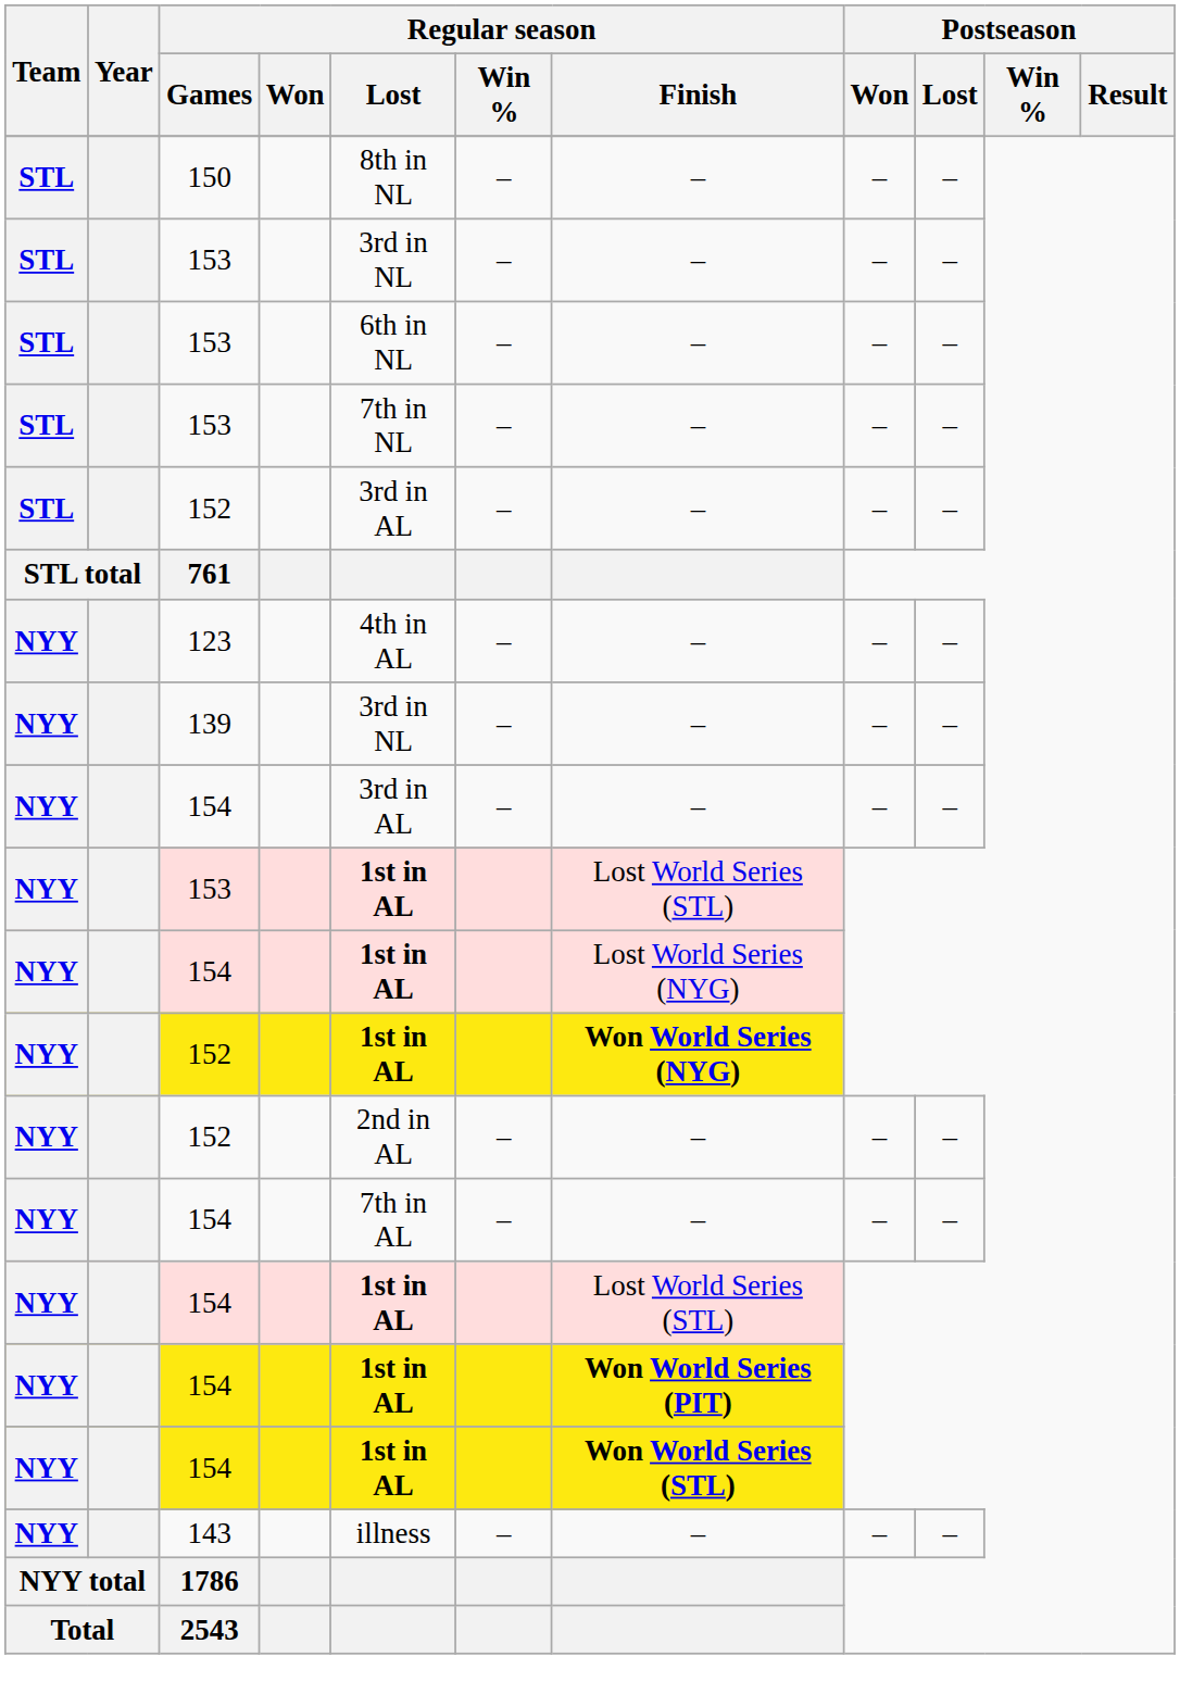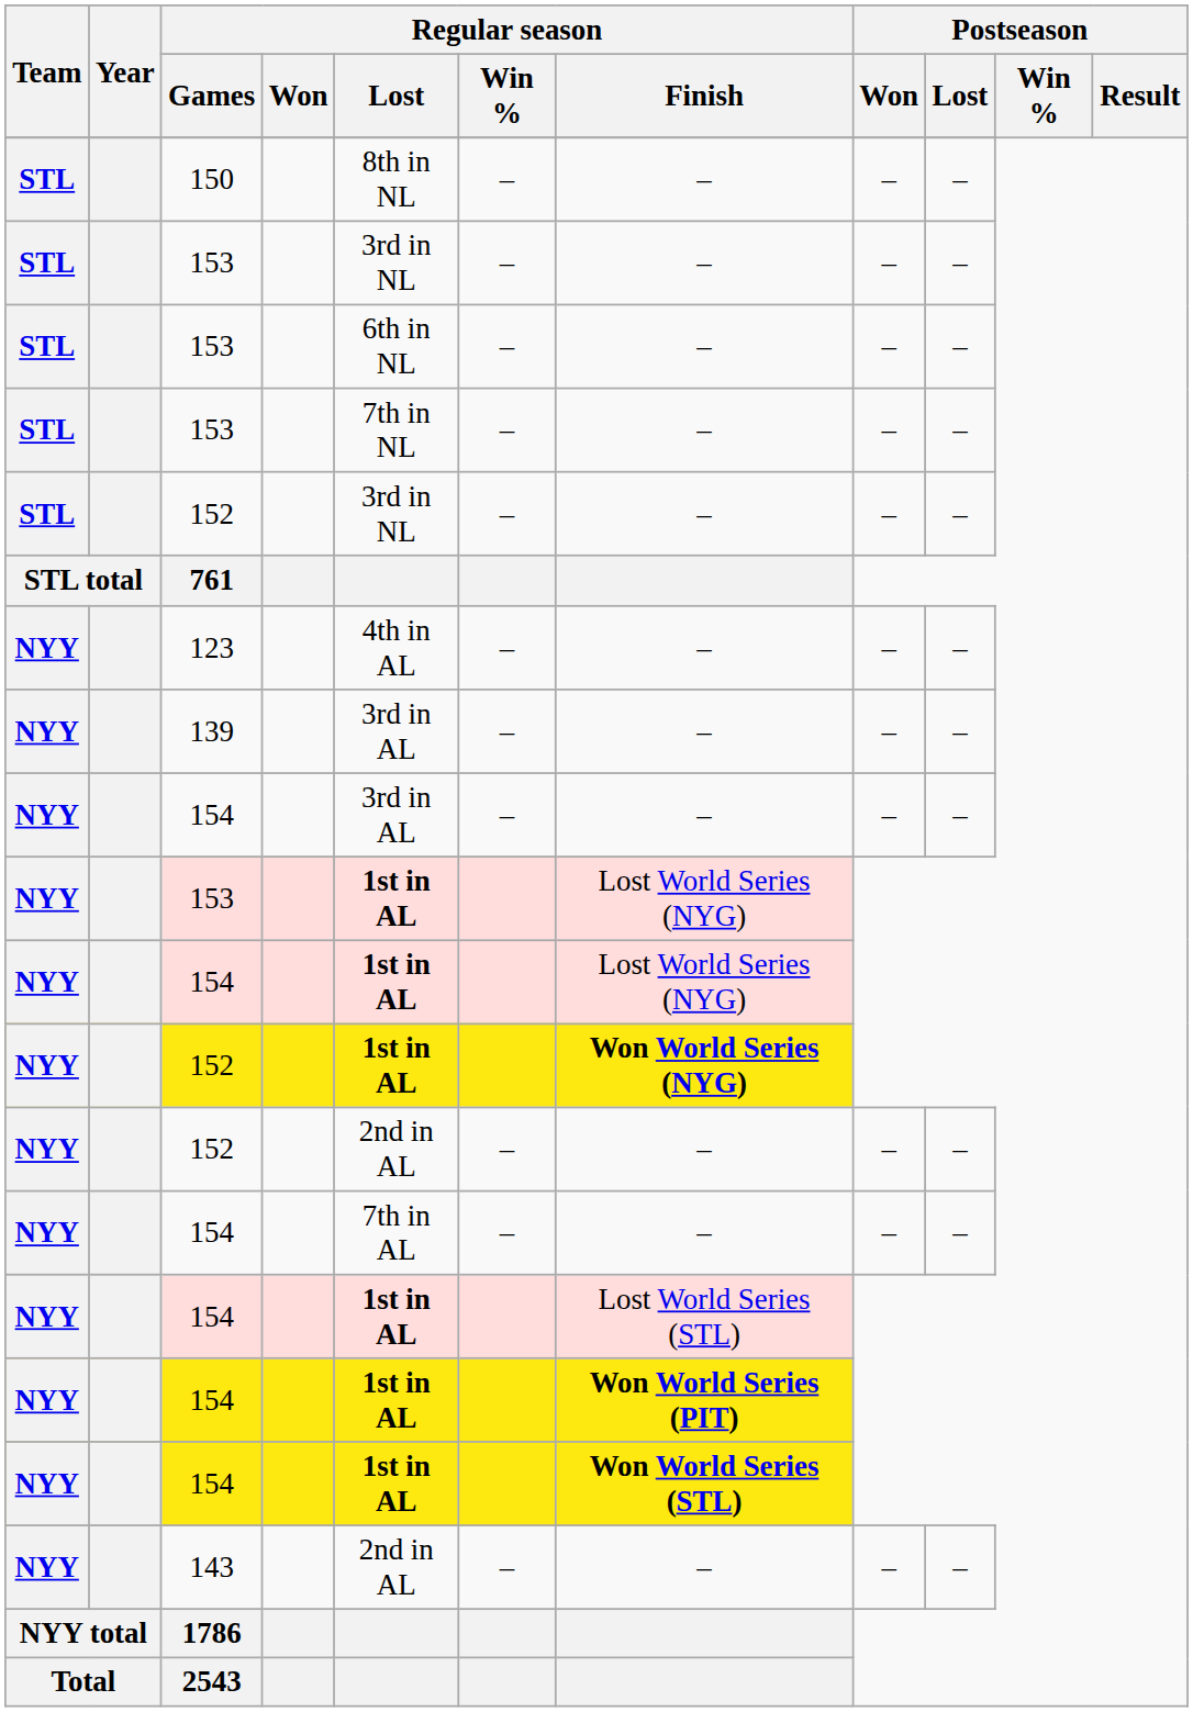STL / 152 | Regular season / Lost: 3rd in AL -> 3rd in NL
139 | Regular season / Lost: 3rd in NL -> 3rd in AL
NYY / 153 | Regular season / Finish: Lost World Series (STL) -> Lost World Series (NYG)
143 | Regular season / Lost: illness -> 2nd in AL
